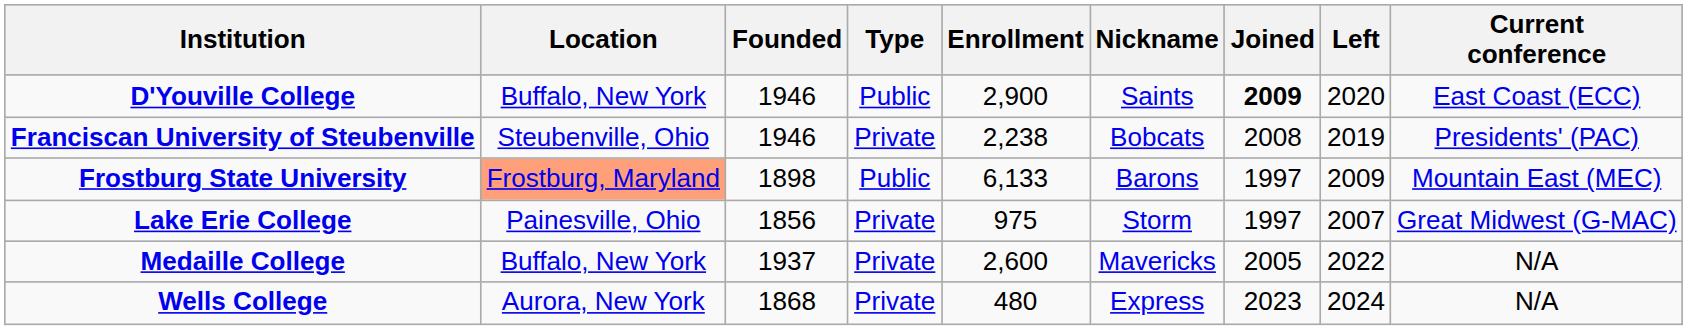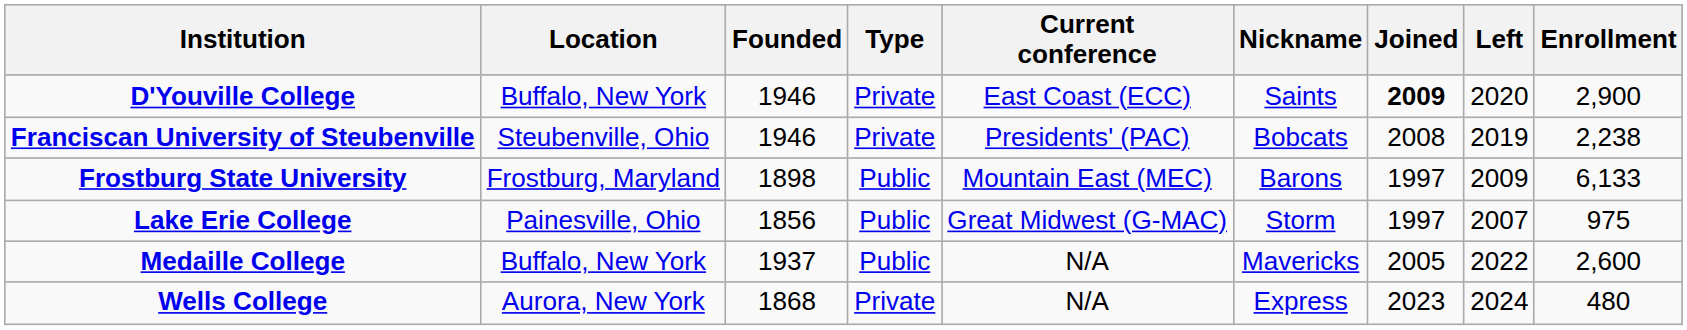columns swapped: Enrollment <-> Current conference
D'Youville College | Type: Public -> Private
Frostburg State University | Location: lightsalmon background -> no background
Lake Erie College | Type: Private -> Public
Medaille College | Type: Private -> Public
